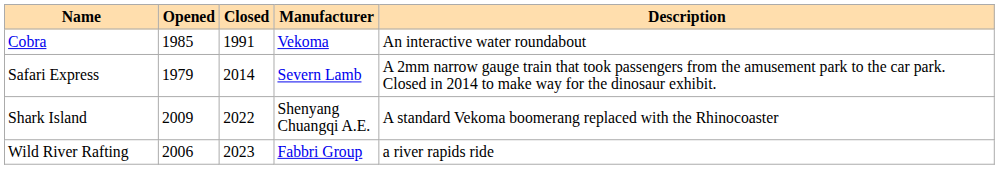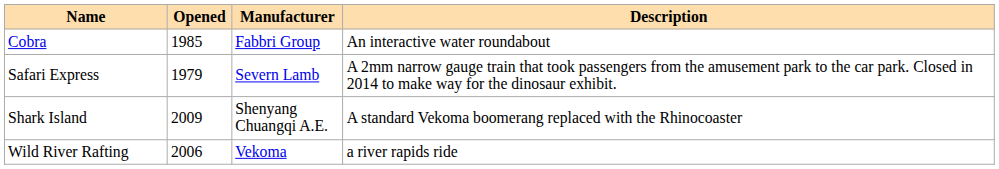- column: Closed | 1991 | 2014 | 2022 | 2023
Cobra | Manufacturer: Vekoma -> Fabbri Group
Wild River Rafting | Manufacturer: Fabbri Group -> Vekoma
